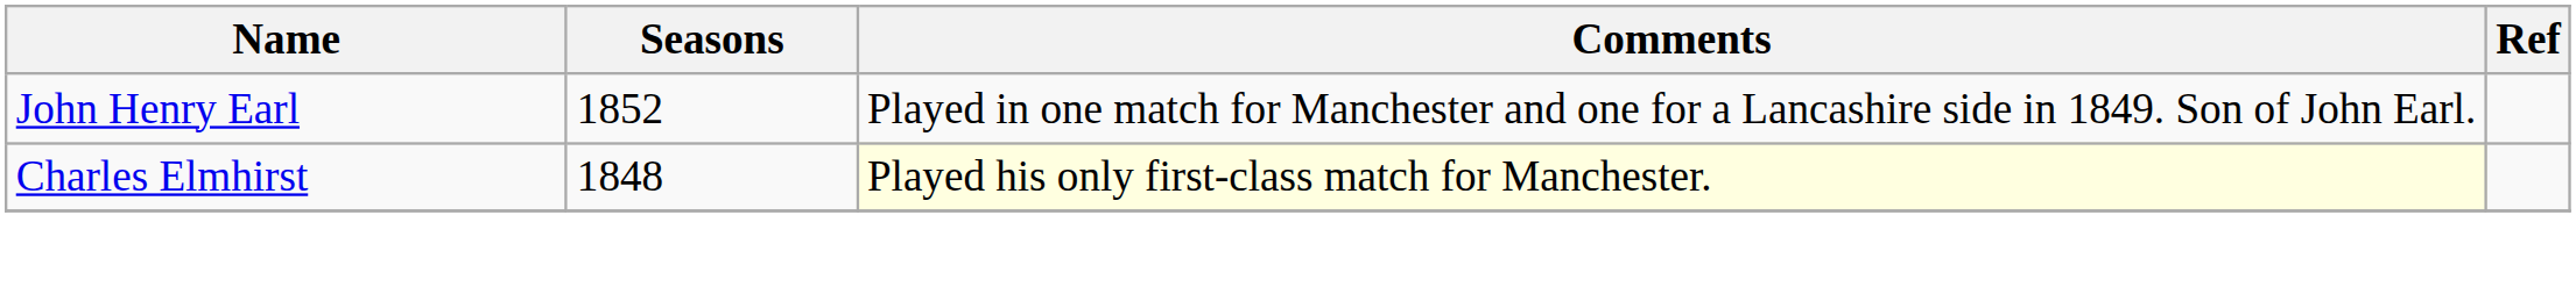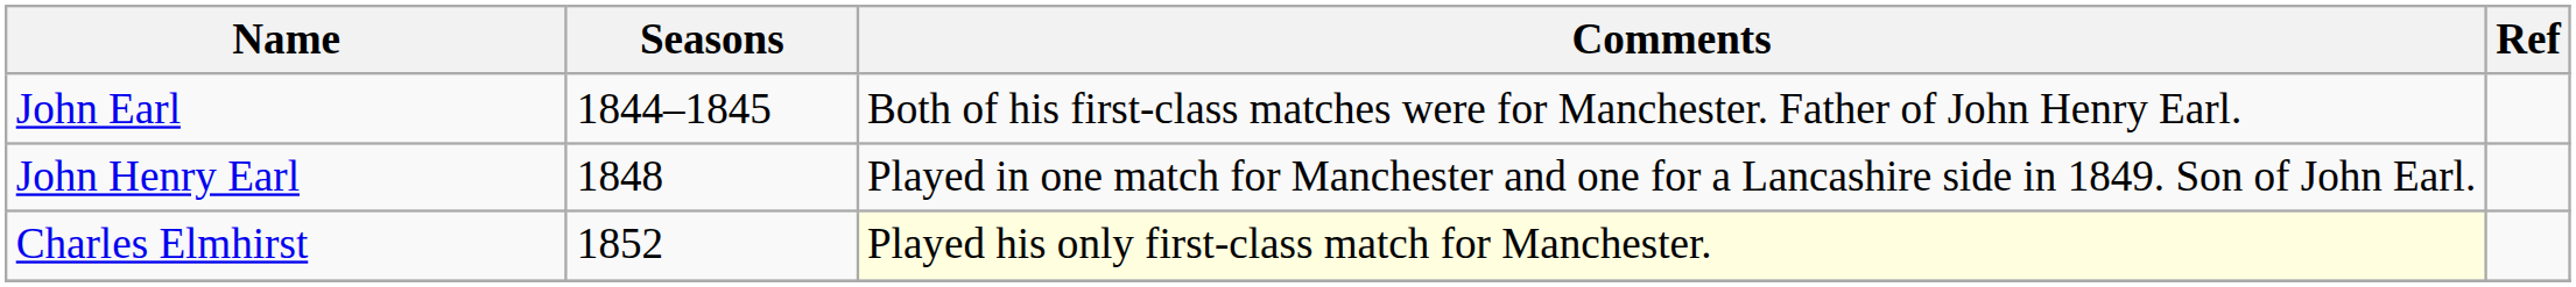+ row: John Earl | 1844–1845 | Both of his first-class matches were for Manchester. Father of John Henry Earl.
John Henry Earl | Seasons: 1852 -> 1848
Charles Elmhirst | Seasons: 1848 -> 1852
